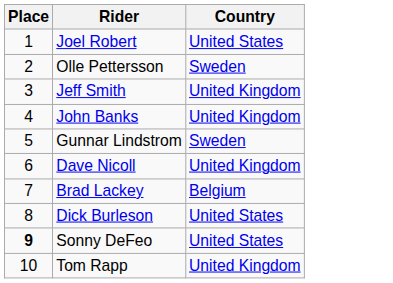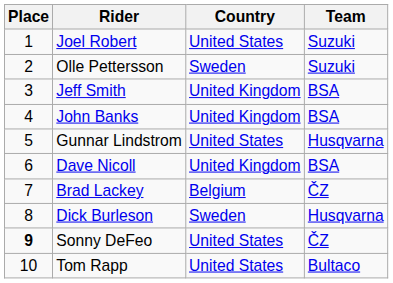+ column: Team | Suzuki | Suzuki | BSA | BSA | Husqvarna | BSA | ČZ | Husqvarna | ČZ | Bultaco
Gunnar Lindstrom | Country: Sweden -> United States
Dick Burleson | Country: United States -> Sweden
Tom Rapp | Country: United Kingdom -> United States
